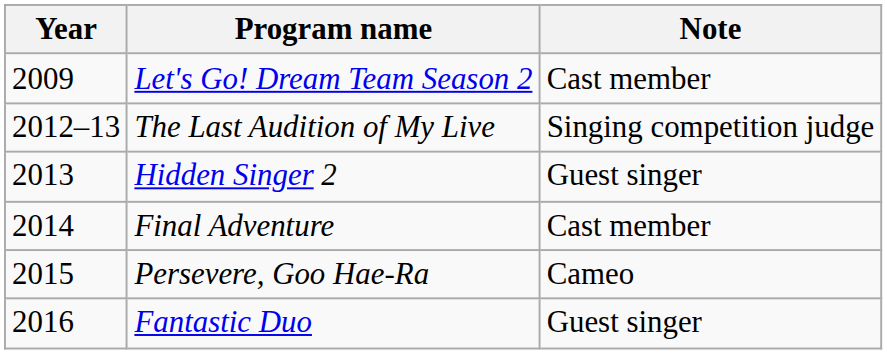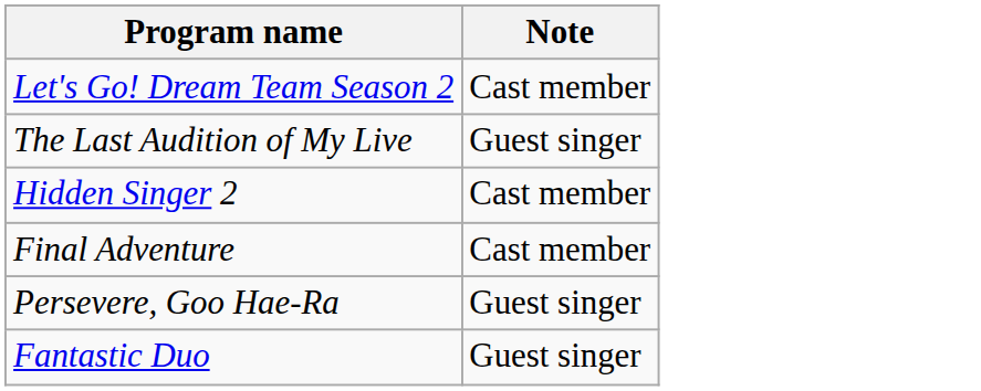- column: Year | 2009 | 2012–13 | 2013 | 2014 | 2015 | 2016
The Last Audition of My Live | Note: Singing competition judge -> Guest singer
Hidden Singer 2 | Note: Guest singer -> Cast member
Persevere, Goo Hae-Ra | Note: Cameo -> Guest singer
